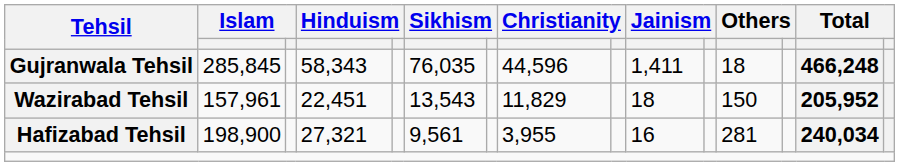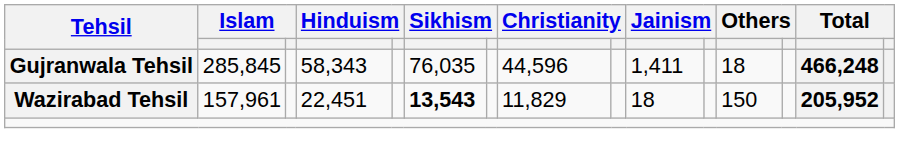Wazirabad Tehsil | column 6: normal -> bold
- row: Hafizabad Tehsil | 198,900 | 27,321 | 9,561 | 3,955 | 16 | 281 | 240,034
